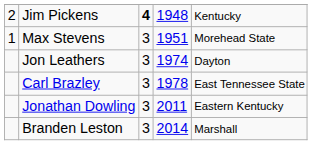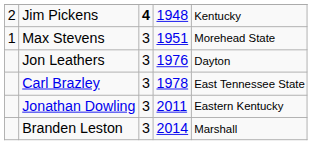Jon Leathers | column 4: 1974 -> 1976
